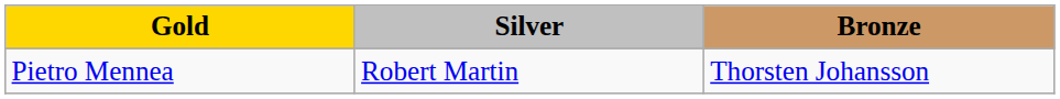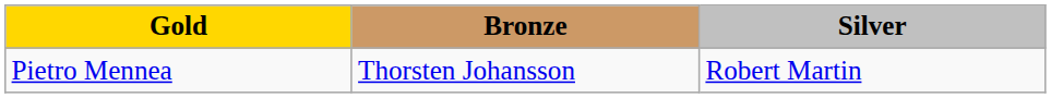columns swapped: Silver <-> Bronze
